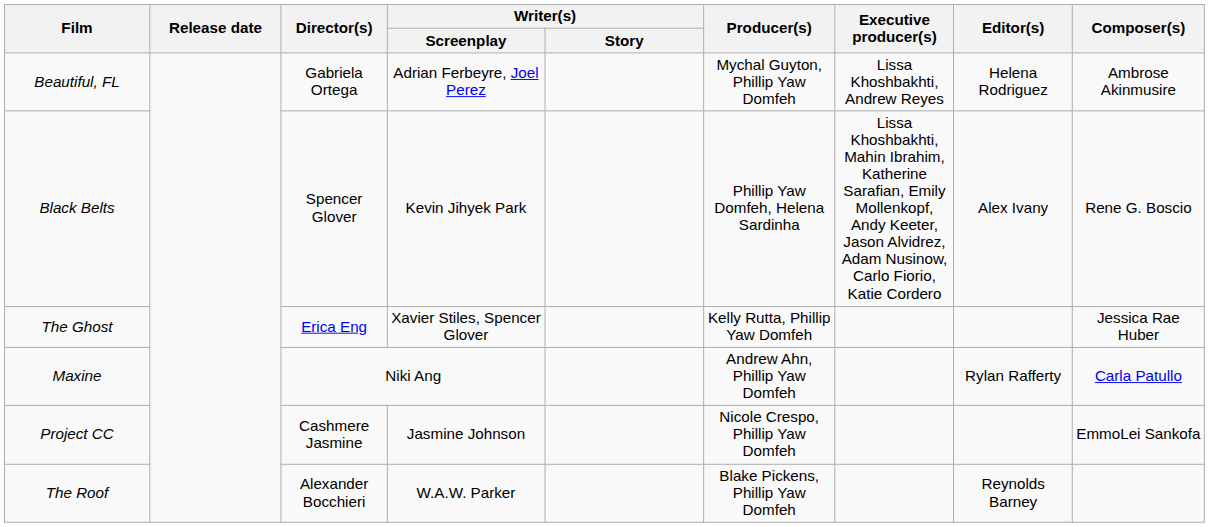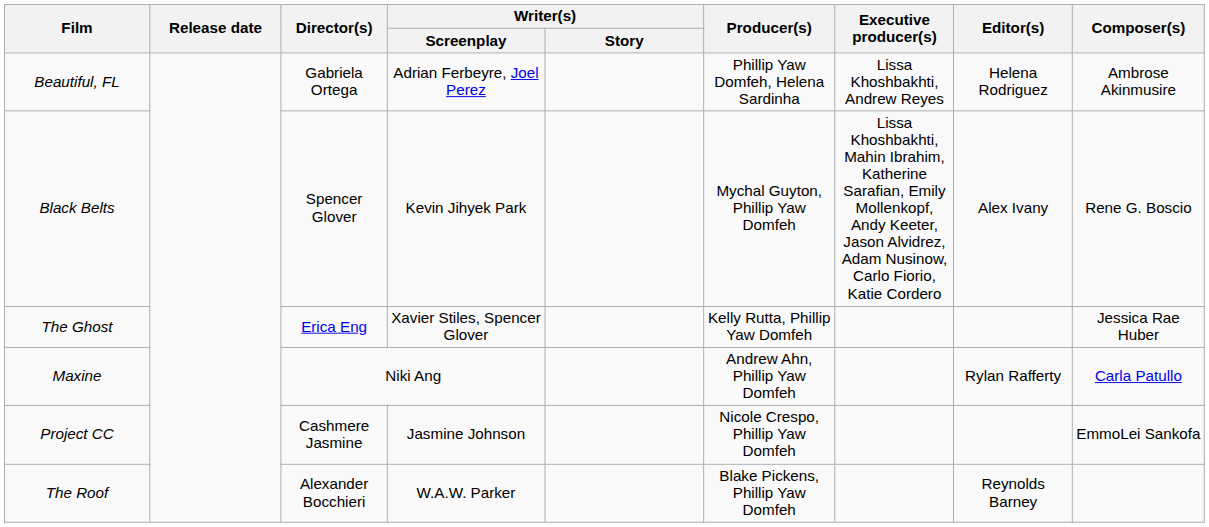Beautiful, FL | Producer(s): Mychal Guyton, Phillip Yaw Domfeh -> Phillip Yaw Domfeh, Helena Sardinha
Black Belts | Producer(s): Phillip Yaw Domfeh, Helena Sardinha -> Mychal Guyton, Phillip Yaw Domfeh
